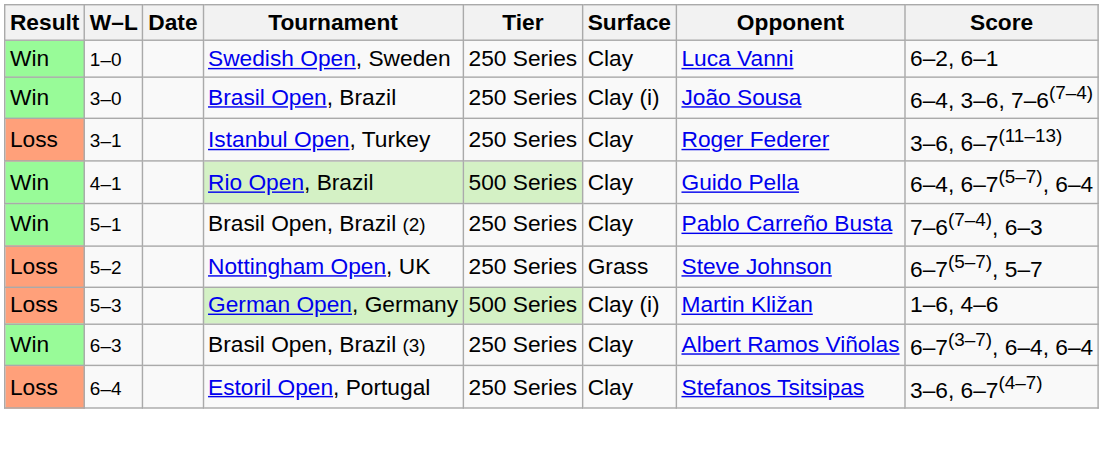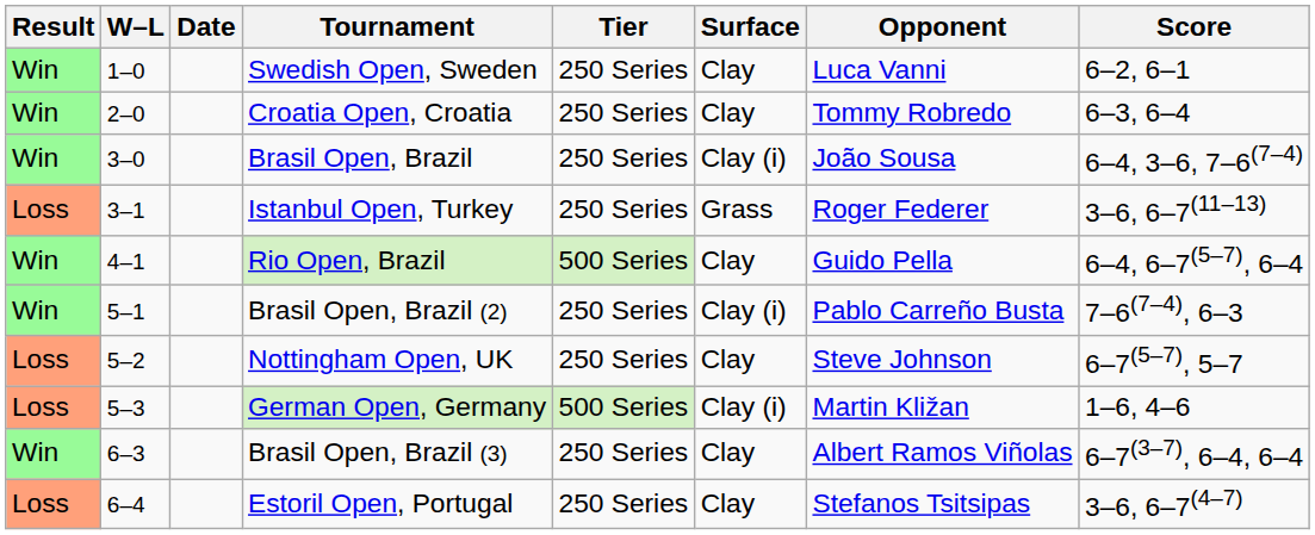+ row: Win | 2–0 | Croatia Open, Croatia | 250 Series | Clay | Tommy Robredo | 6–3, 6–4
Istanbul Open, Turkey | Surface: Clay -> Grass
Brasil Open, Brazil (2) | Surface: Clay -> Clay (i)
Nottingham Open, UK | Surface: Grass -> Clay
